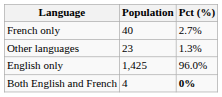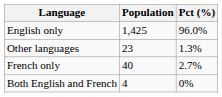rows swapped: English only <-> French only
Both English and French | Pct (%): bold -> normal
